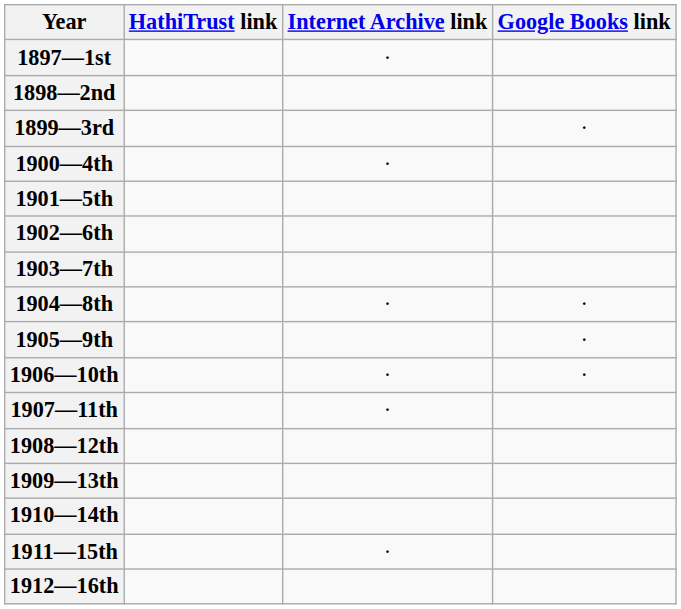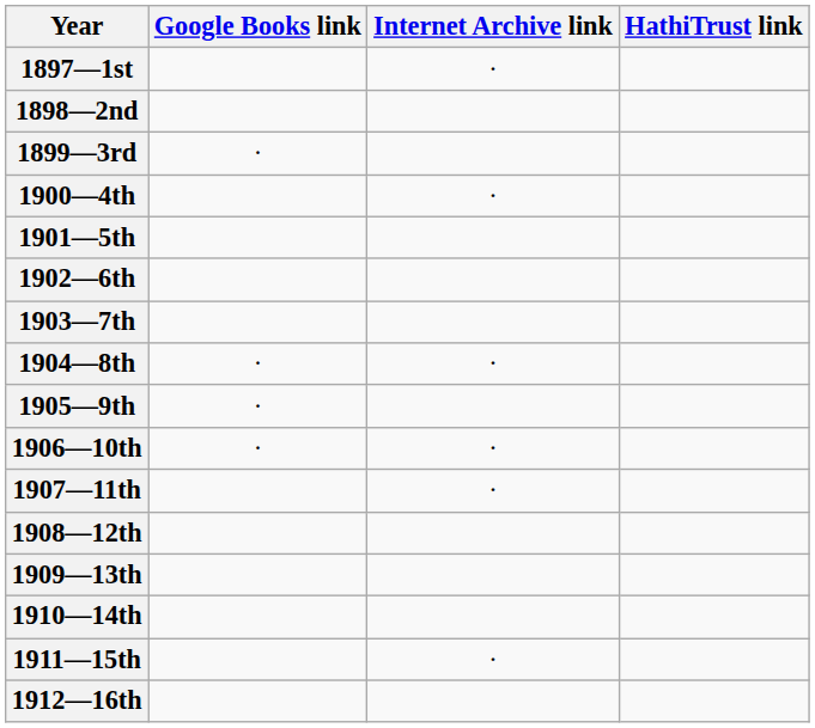columns swapped: HathiTrust link <-> Google Books link
